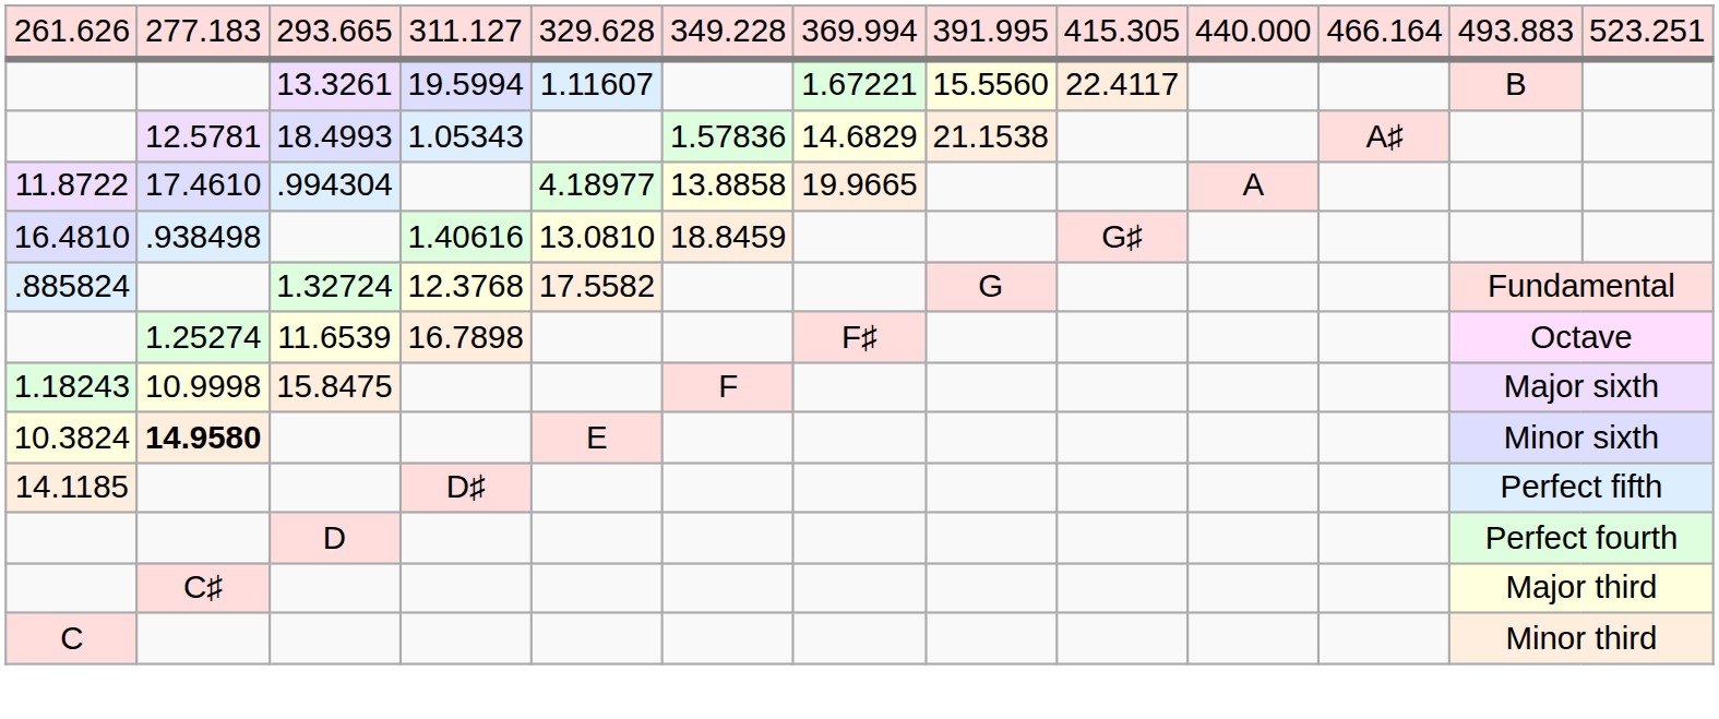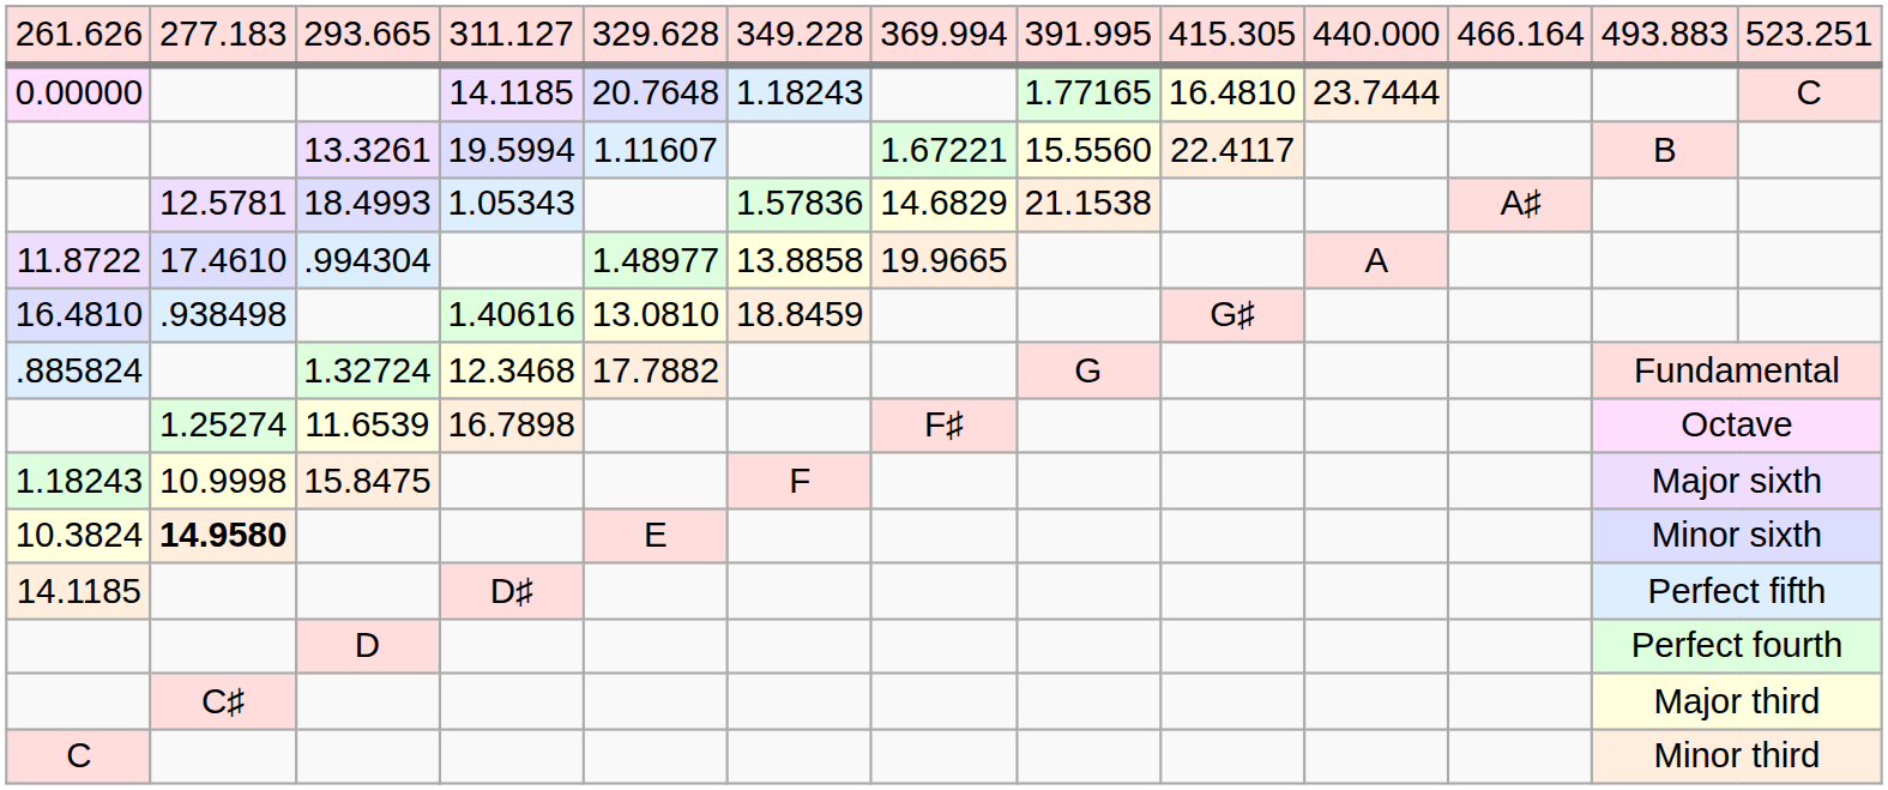+ row: 0.00000 | 14.1185 | 20.7648 | 1.18243 | 1.77165 | 16.4810 | 23.7444 | C
11.8722 | column 5: 4.18977 -> 1.48977
.885824 | column 4: 12.3768 -> 12.3468
.885824 | column 5: 17.5582 -> 17.7882
